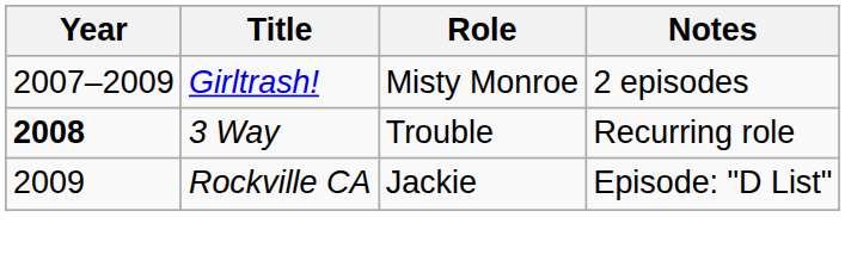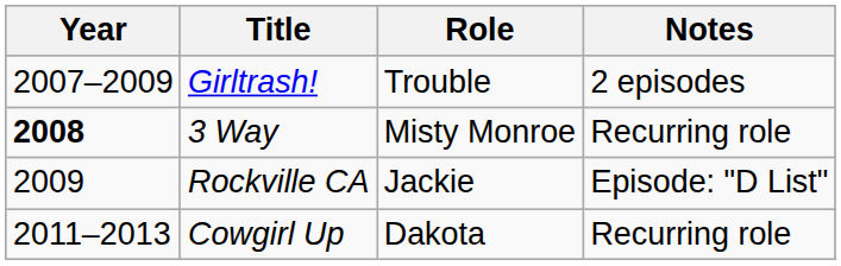Girltrash! | Role: Misty Monroe -> Trouble
3 Way | Role: Trouble -> Misty Monroe
+ row: 2011–2013 | Cowgirl Up | Dakota | Recurring role
